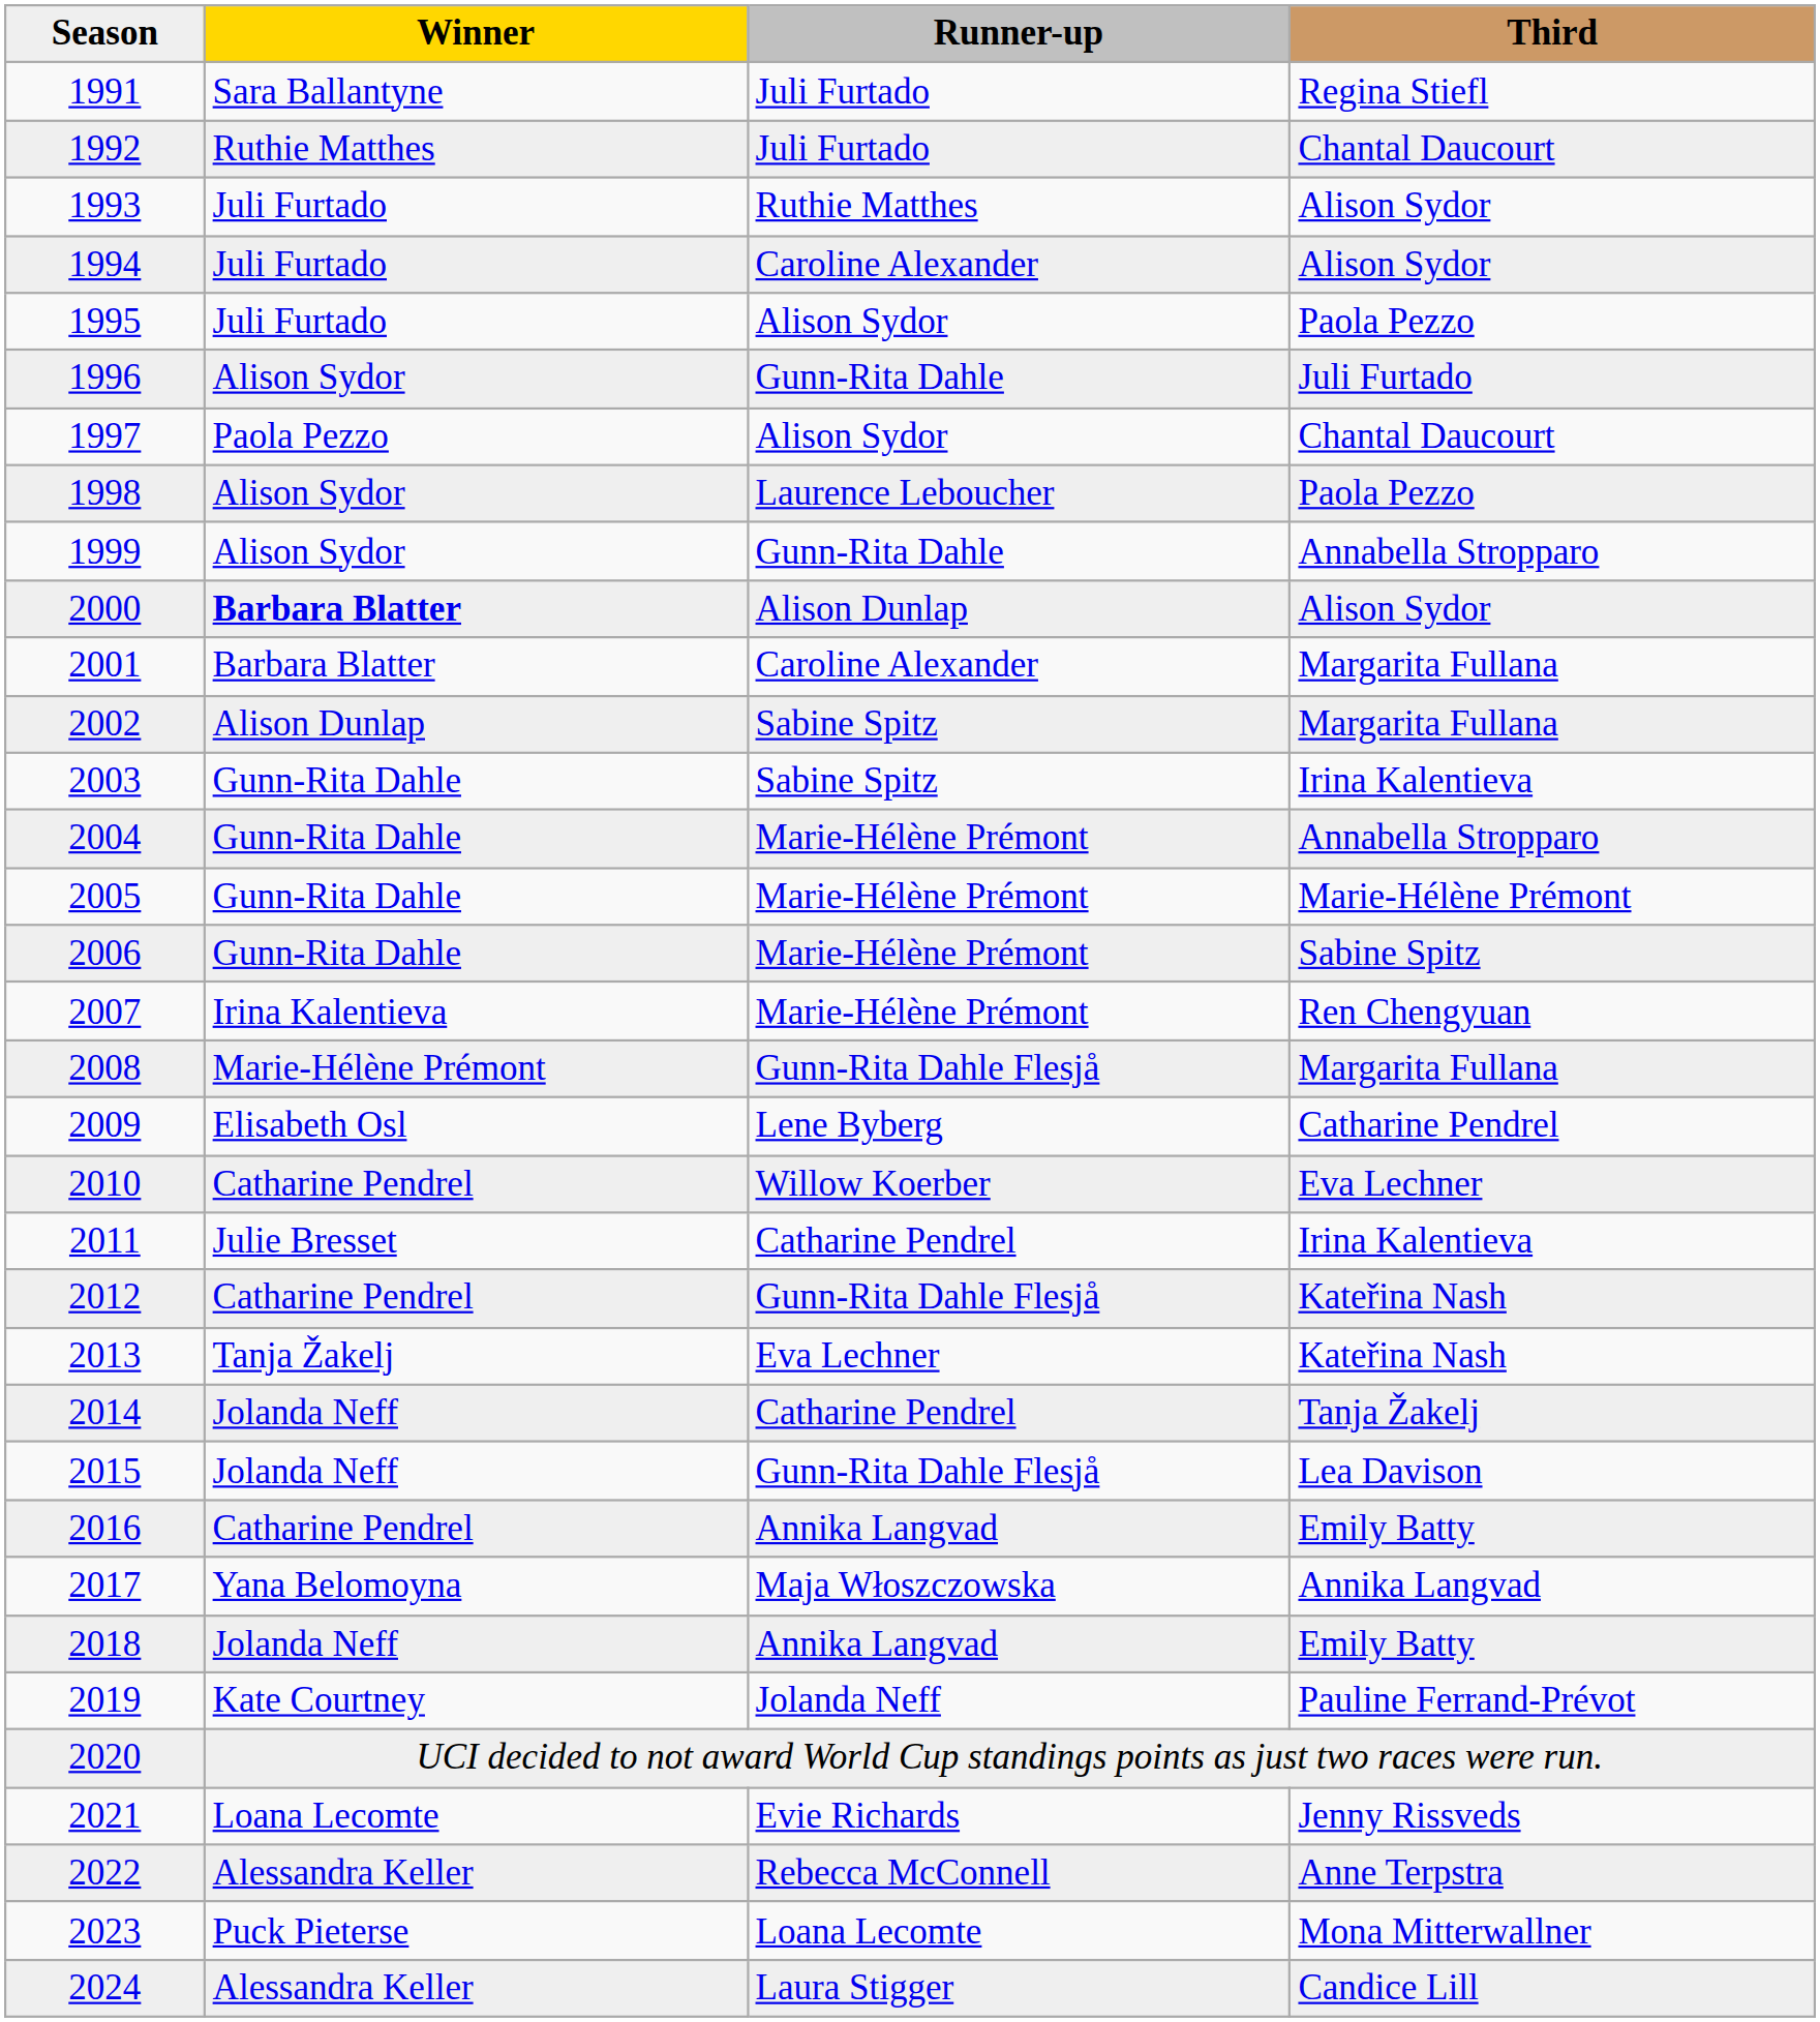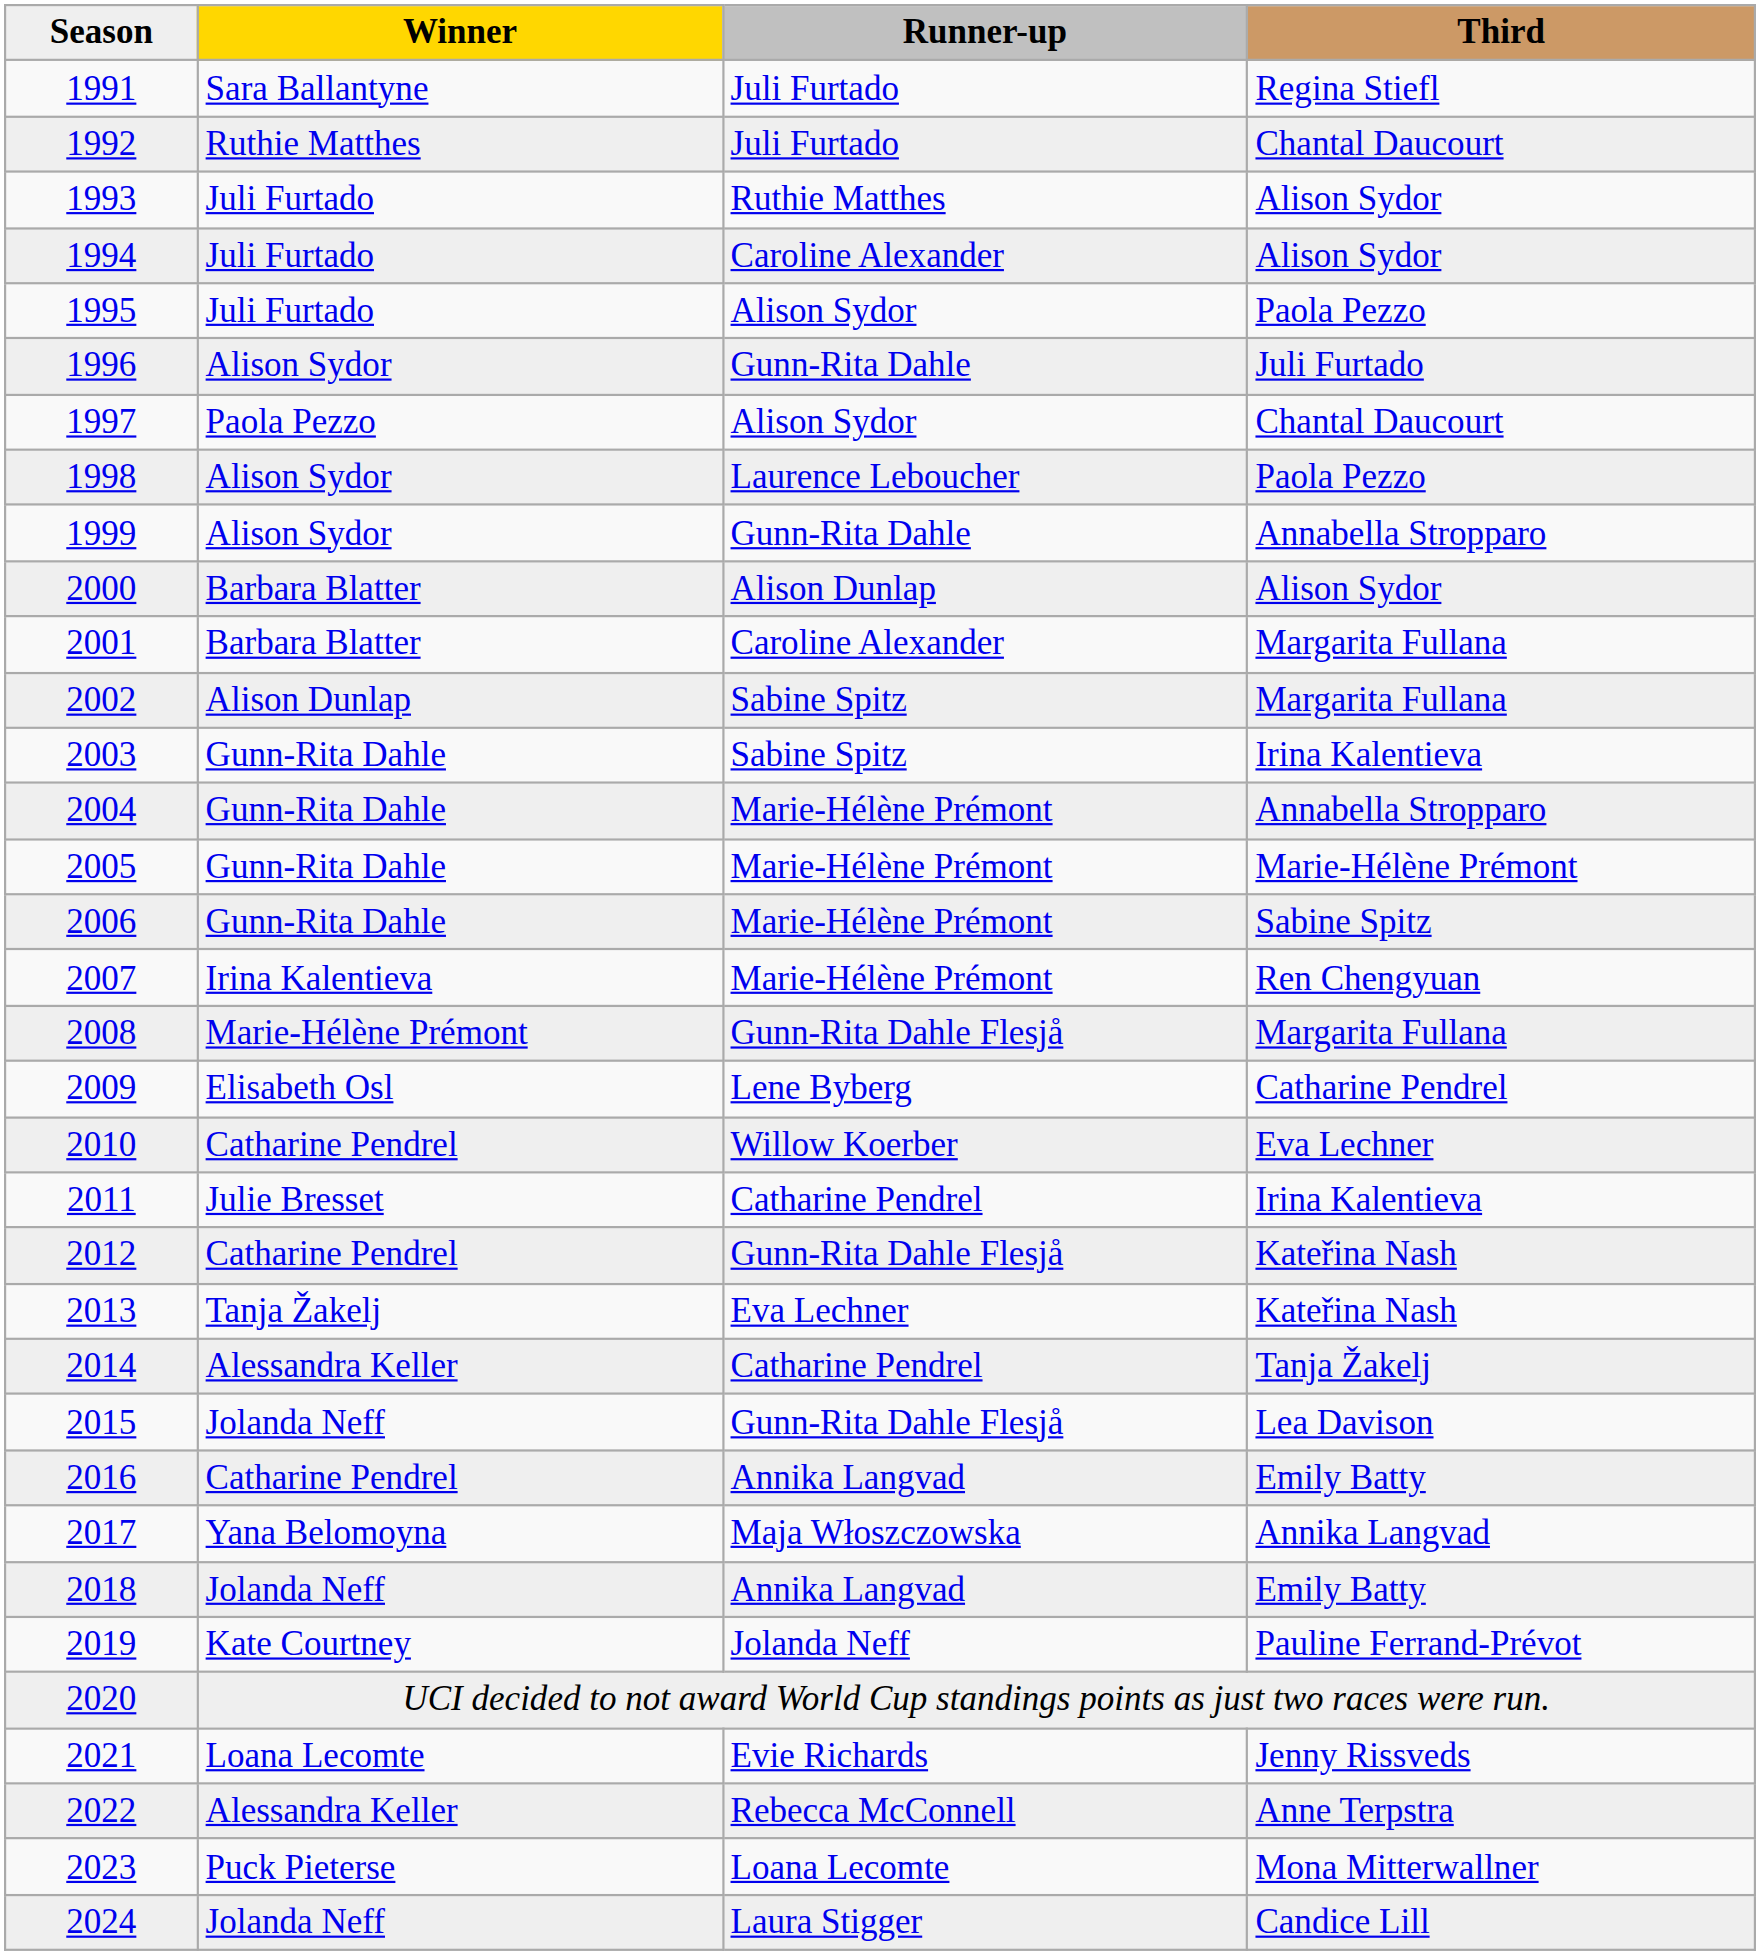2000 | Winner: bold -> normal
2014 | Winner: Jolanda Neff -> Alessandra Keller
2024 | Winner: Alessandra Keller -> Jolanda Neff
